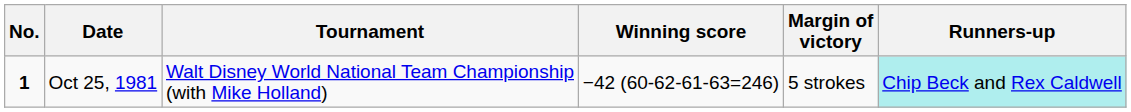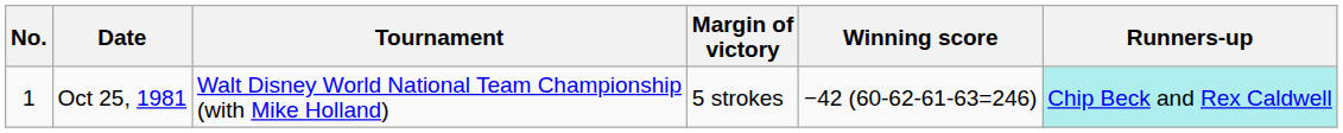columns swapped: Winning score <-> Margin of victory
Oct 25, 1981 | No.: bold -> normal
